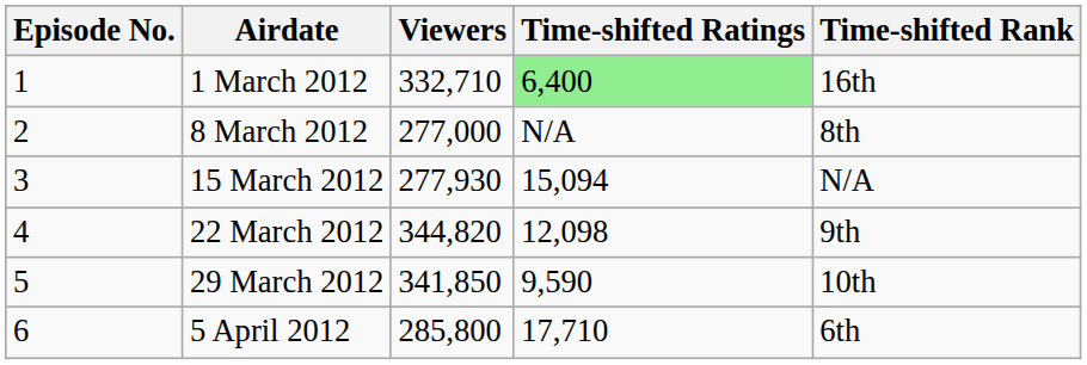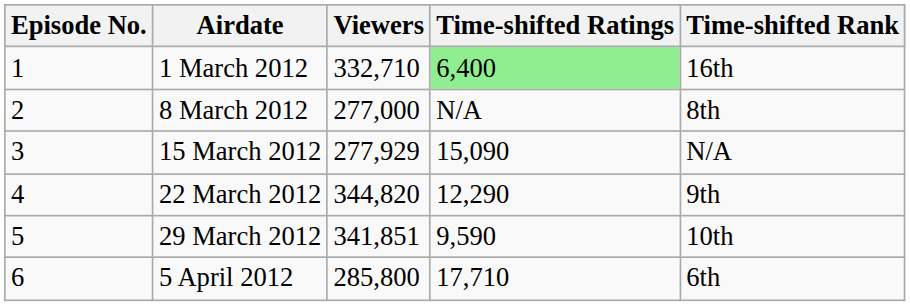15 March 2012 | Viewers: 277,930 -> 277,929
15 March 2012 | Time-shifted Ratings: 15,094 -> 15,090
22 March 2012 | Time-shifted Ratings: 12,098 -> 12,290
29 March 2012 | Viewers: 341,850 -> 341,851
